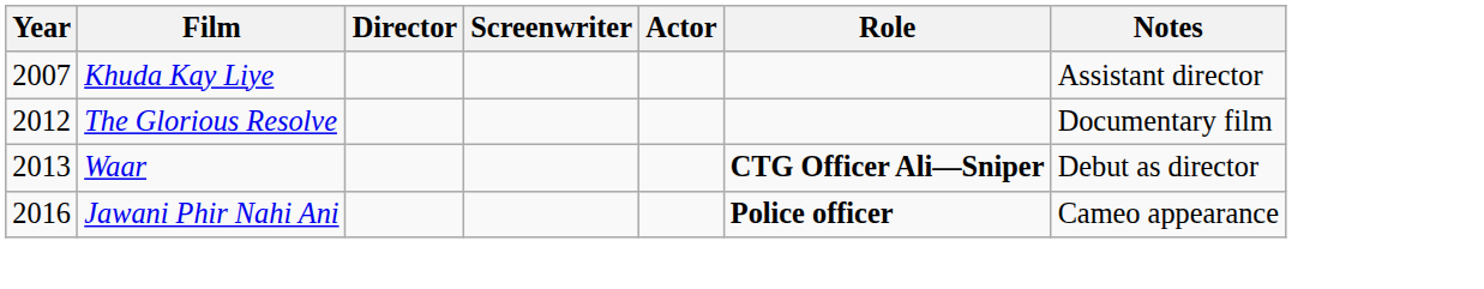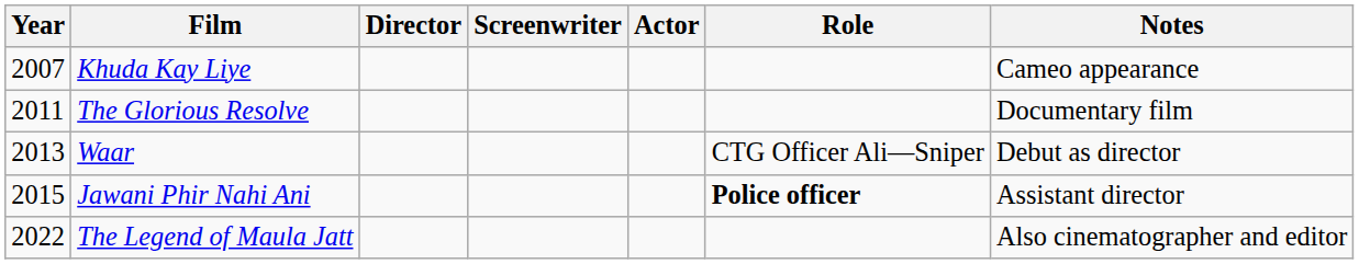Khuda Kay Liye | Notes: Assistant director -> Cameo appearance
The Glorious Resolve | Year: 2012 -> 2011
Waar | Role: bold -> normal
Jawani Phir Nahi Ani | Year: 2016 -> 2015
Jawani Phir Nahi Ani | Notes: Cameo appearance -> Assistant director
+ row: 2022 | The Legend of Maula Jatt | Also cinematographer and editor
